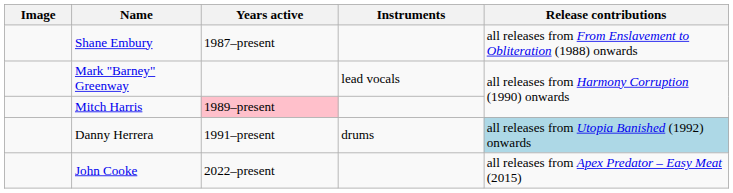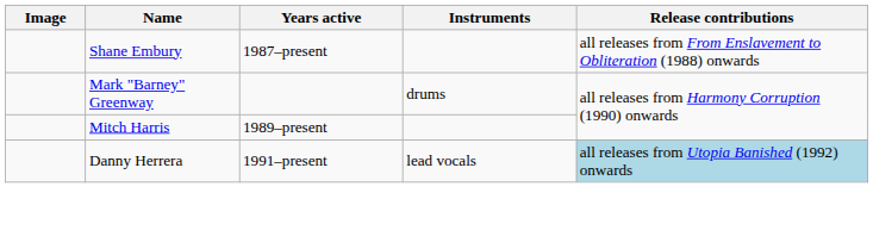Mark "Barney" Greenway | Instruments: lead vocals -> drums
Mitch Harris | Years active: pink background -> no background
Danny Herrera | Instruments: drums -> lead vocals
- row: John Cooke | 2022–present | all releases from Apex Predator – Easy Meat (2015)
